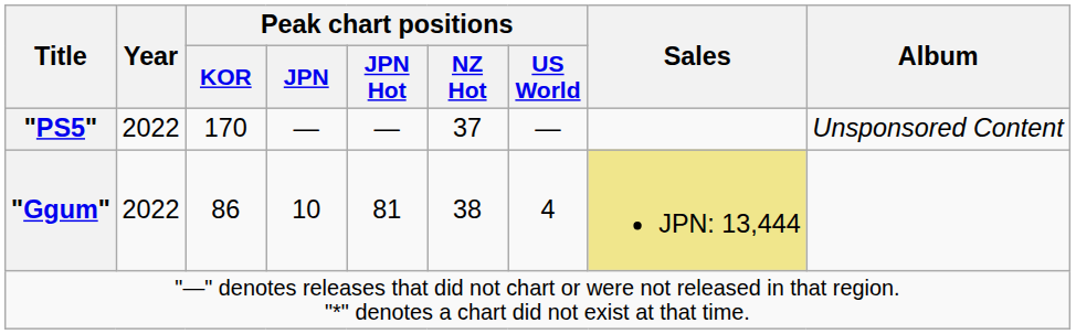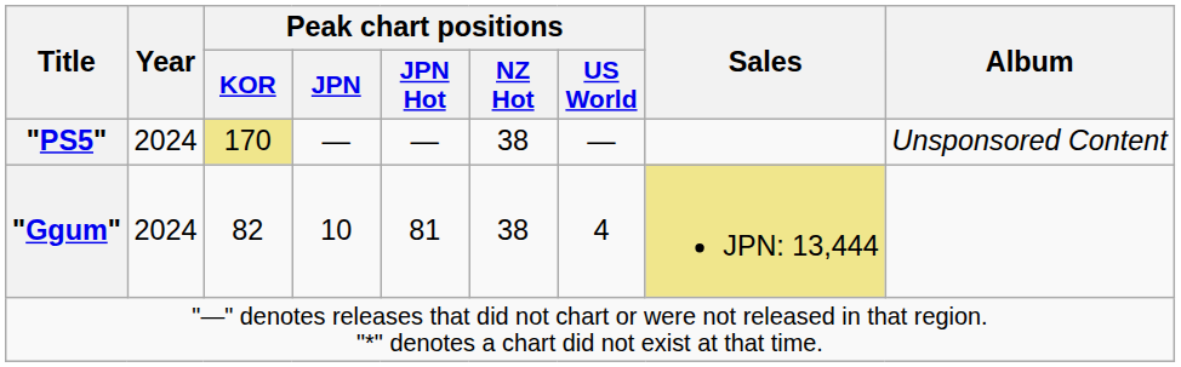"PS5" | Year: 2022 -> 2024
"PS5" | Peak chart positions / KOR: no background -> khaki background
"PS5" | Peak chart positions / NZ Hot: 37 -> 38
"Ggum" | Year: 2022 -> 2024
"Ggum" | Peak chart positions / KOR: 86 -> 82
